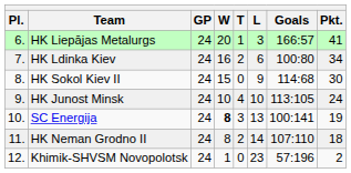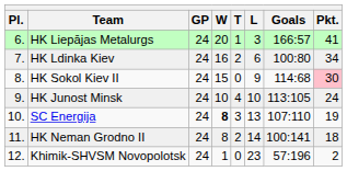HK Sokol Kiev II | Pkt.: no background -> pink background
SC Energija | Goals: 100:141 -> 107:110
HK Neman Grodno II | Goals: 107:110 -> 100:141
